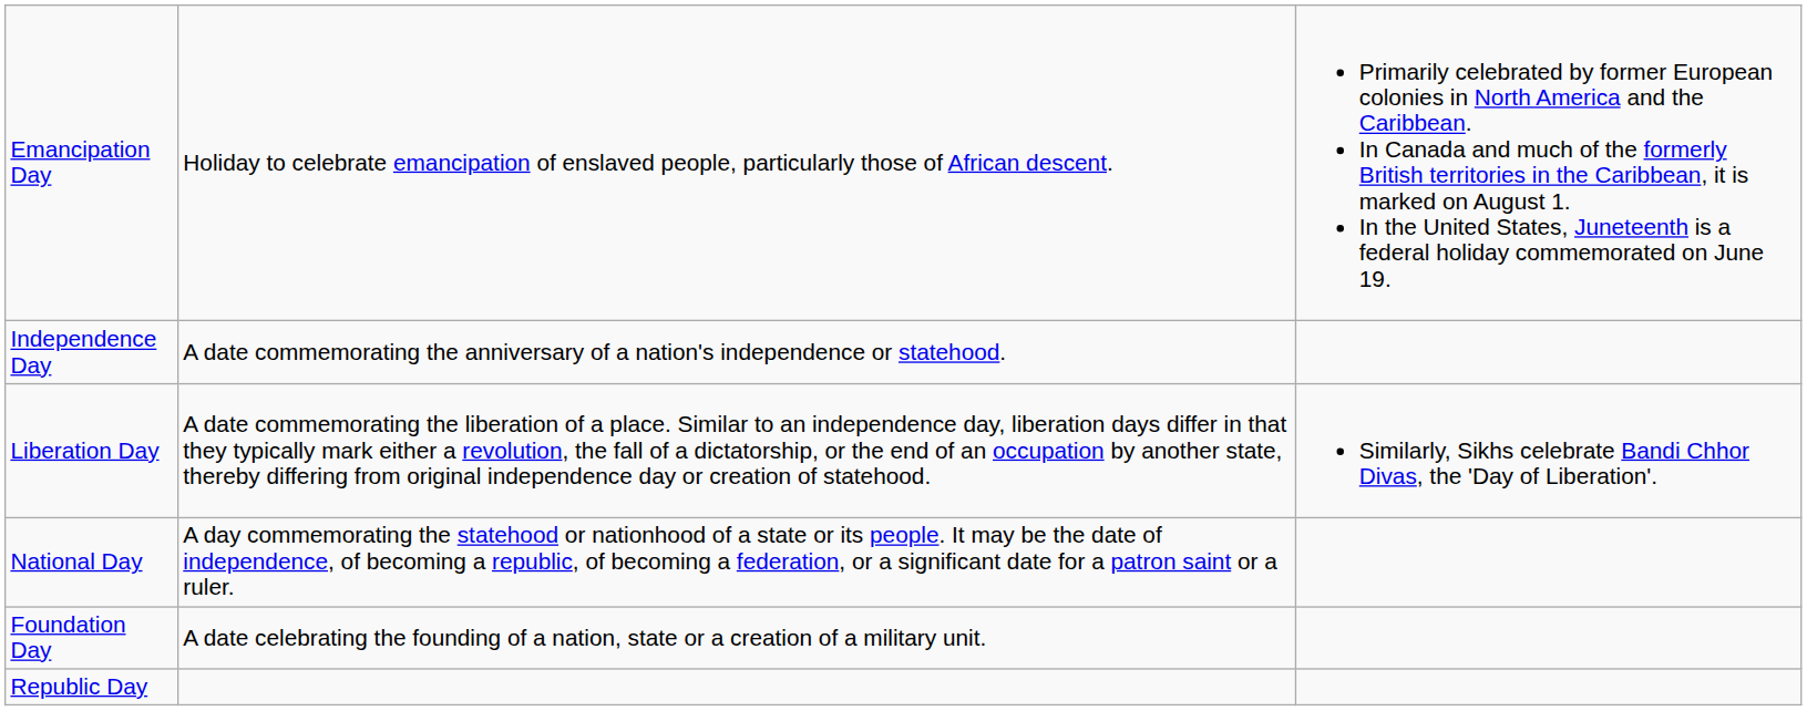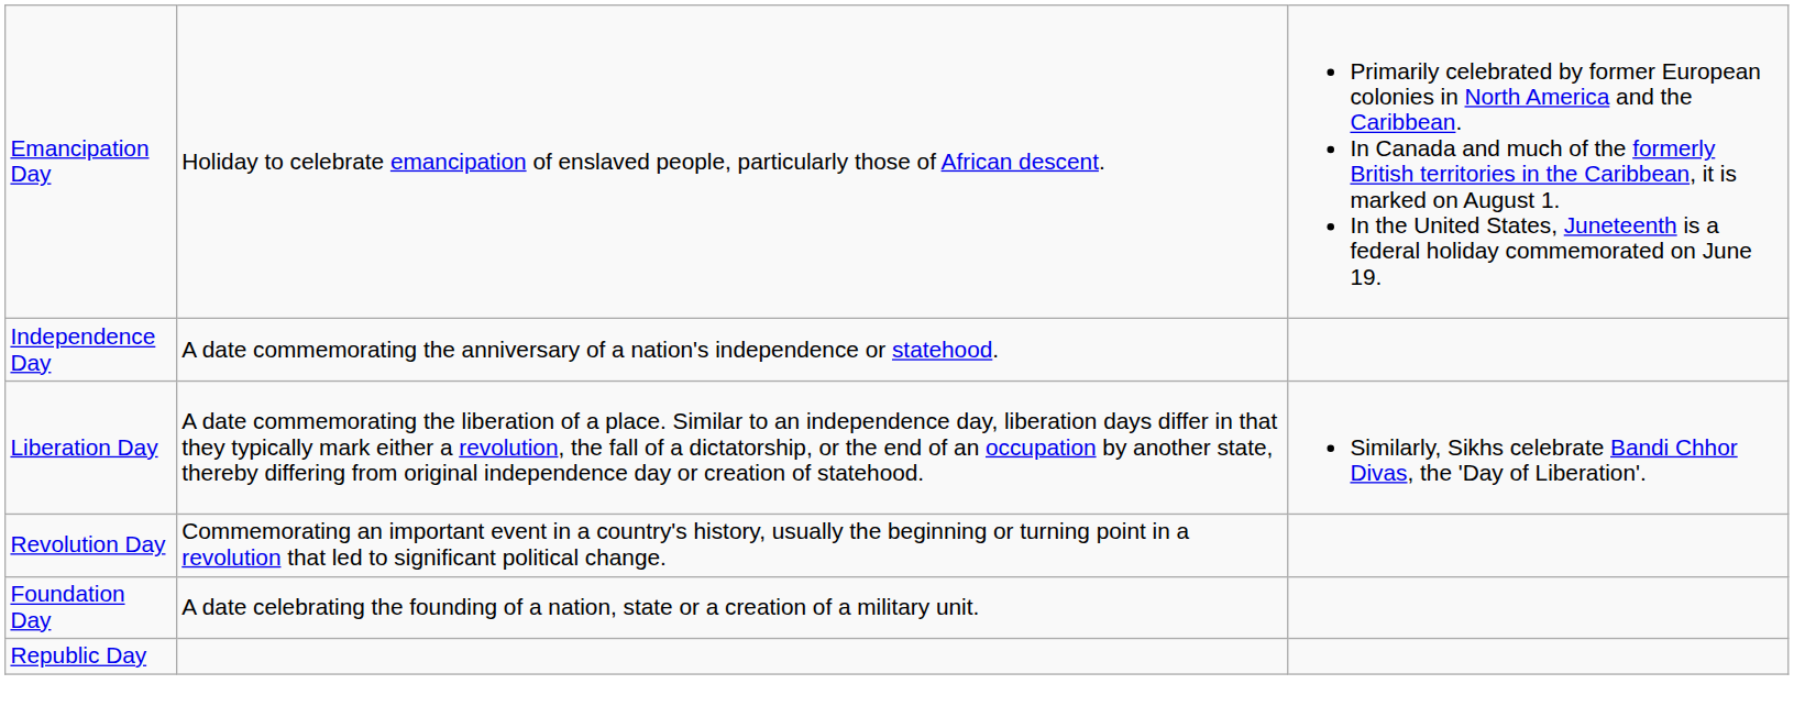- row: National Day | A day commemorating the statehood or nationhood of a state or its people. It may be the date of independence, of becoming a republic, of becoming a federation, or a significant date for a patron saint or a ruler.
+ row: Revolution Day | Commemorating an important event in a country's history, usually the beginning or turning point in a revolution that led to significant political change.
